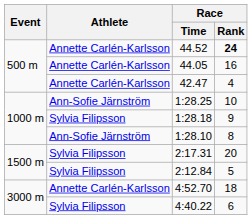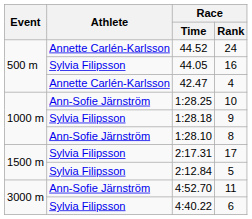44.52 | Race / Rank: bold -> normal
44.05 | Athlete: Annette Carlén-Karlsson -> Sylvia Filipsson
2:17.31 | Race / Rank: 20 -> 17
4:52.70 | Athlete: Annette Carlén-Karlsson -> Ann-Sofie Järnström
4:52.70 | Race / Rank: 18 -> 11
